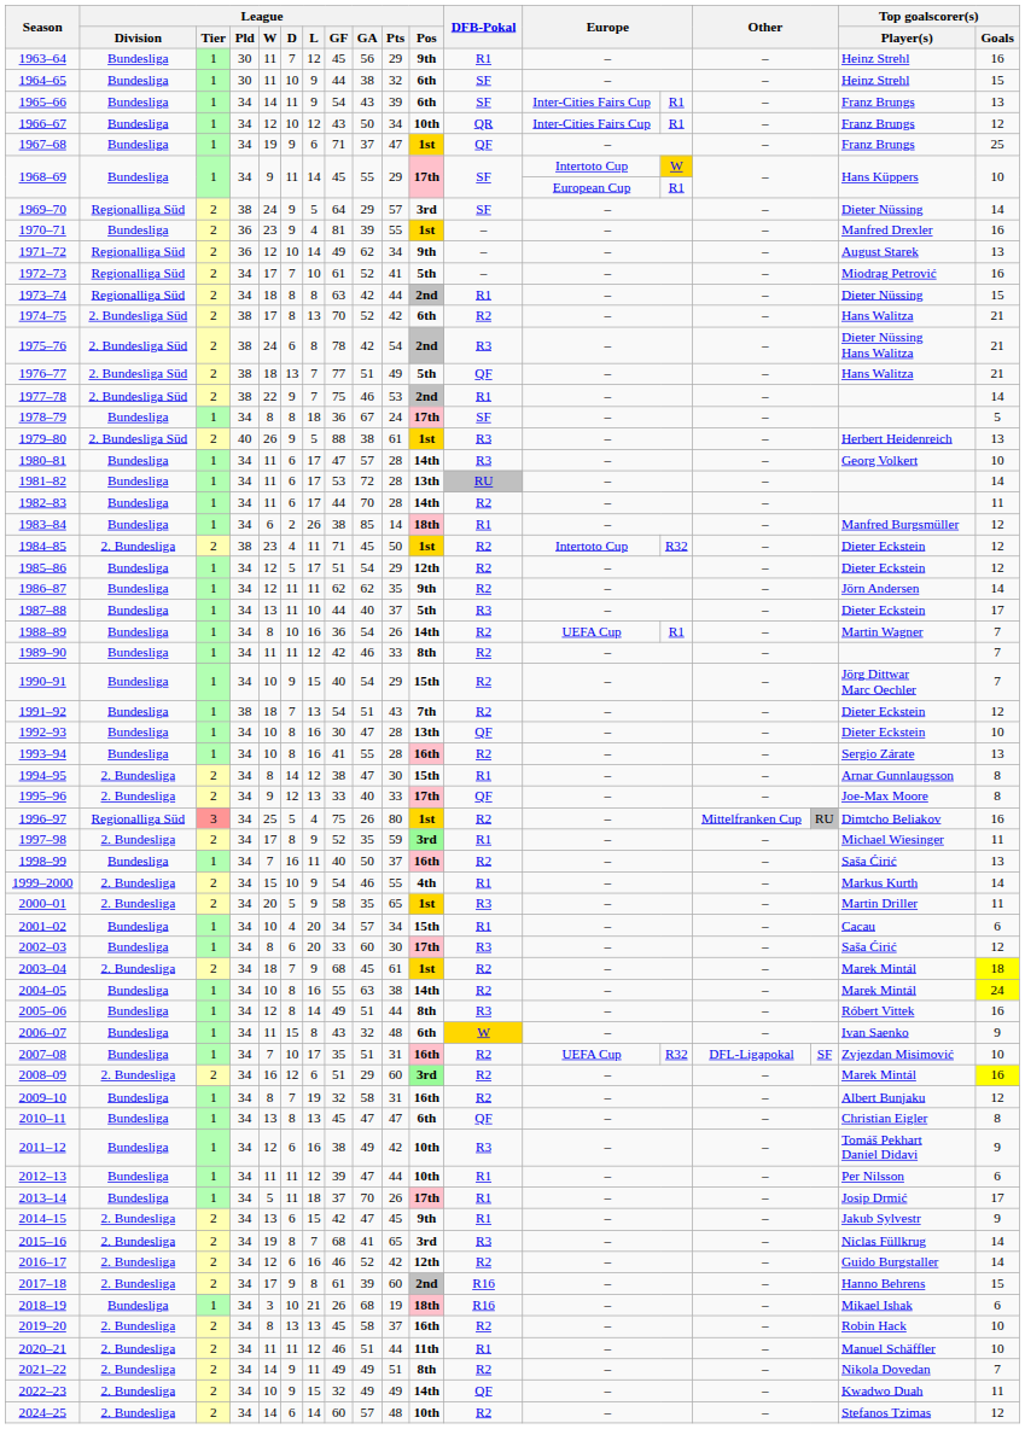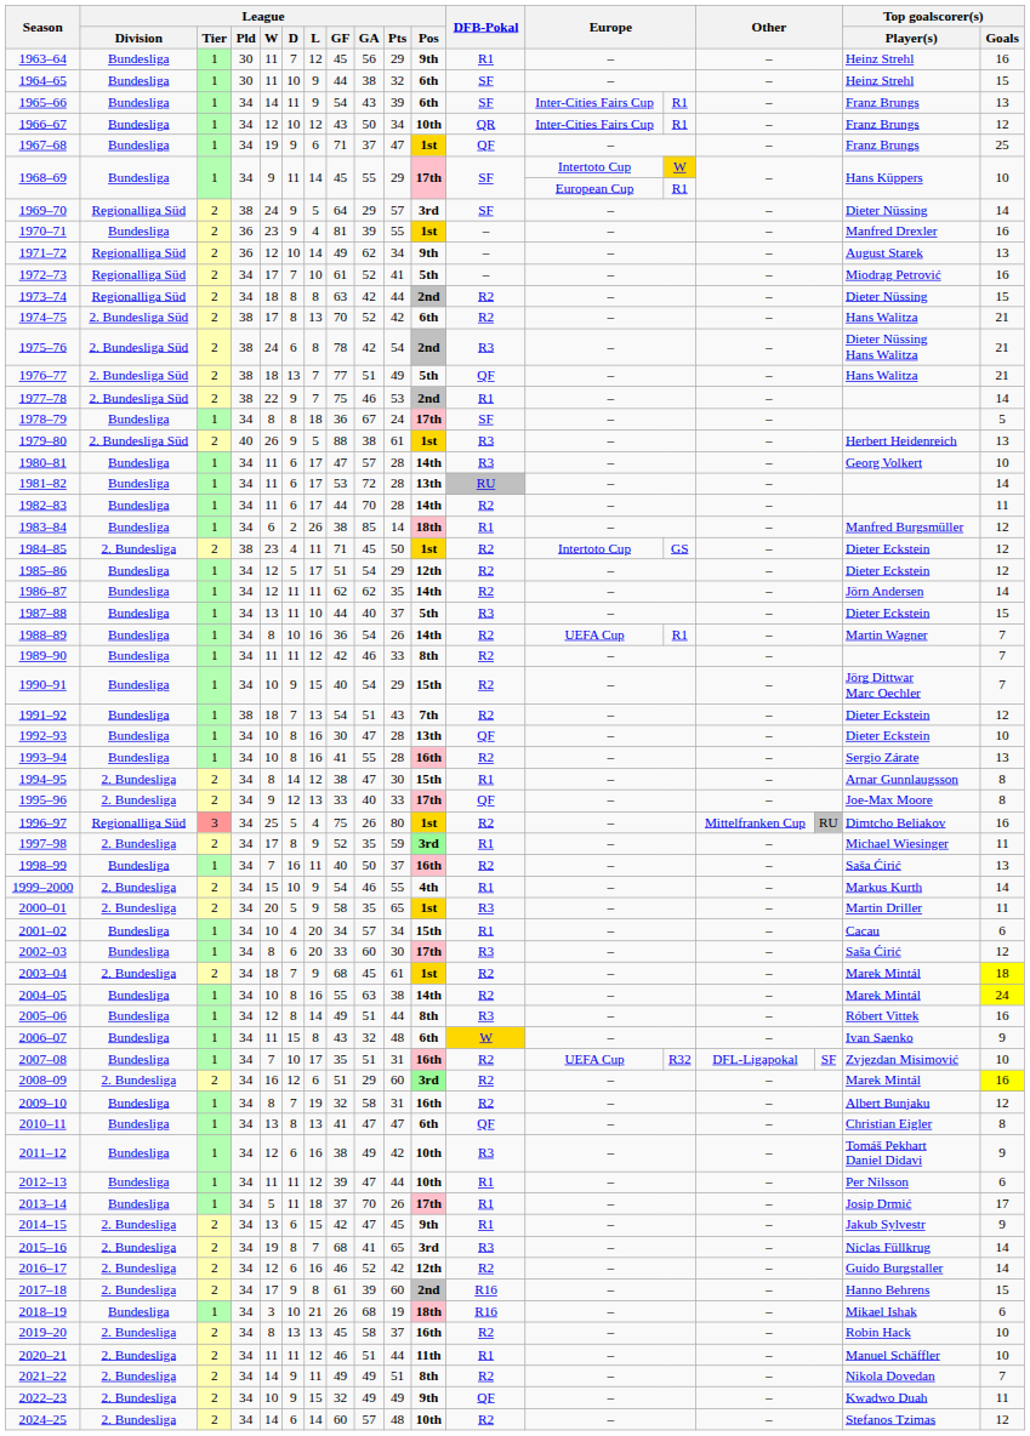1973–74 | DFB-Pokal: R1 -> R2
1984–85 | column 14: R32 -> GS
1986–87 | League / Pos: 9th -> 14th
1987–88 | Top goalscorer(s) / Goals: 17 -> 15
2010–11 | League / GF: 45 -> 41
2022–23 | League / Pos: 14th -> 9th
